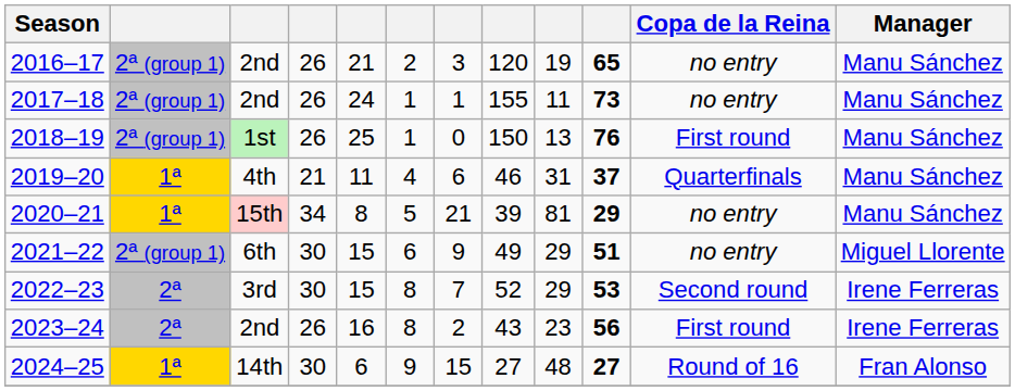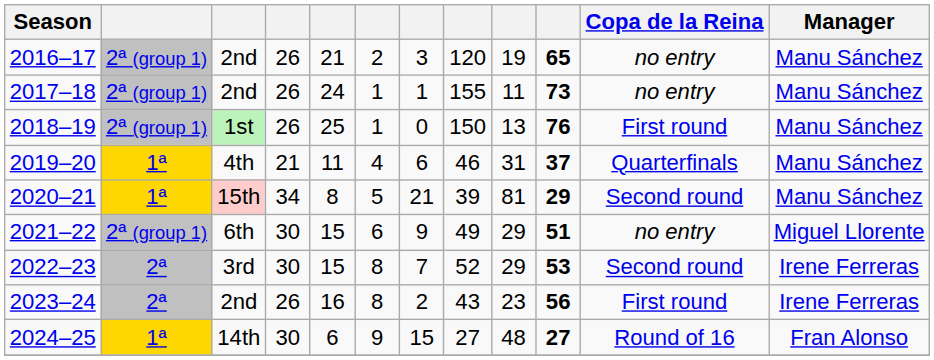2020–21 | Copa de la Reina: no entry -> Second round
